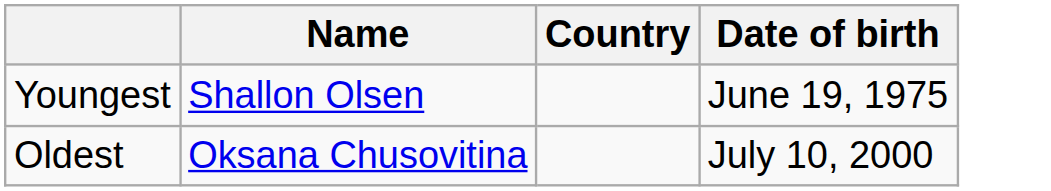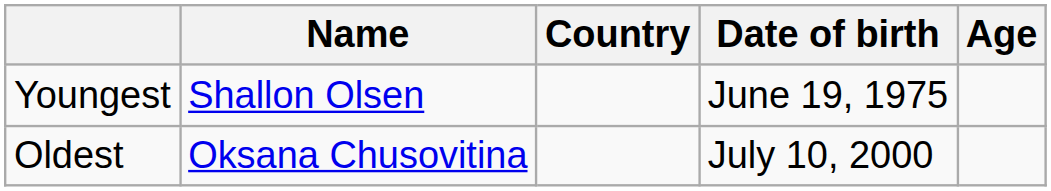+ column: Age
